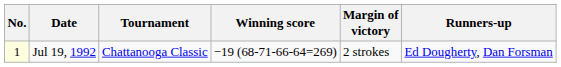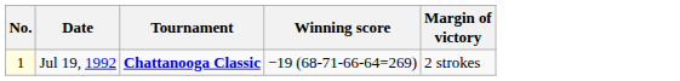- column: Runners-up | Ed Dougherty, Dan Forsman
Jul 19, 1992 | Tournament: normal -> bold
